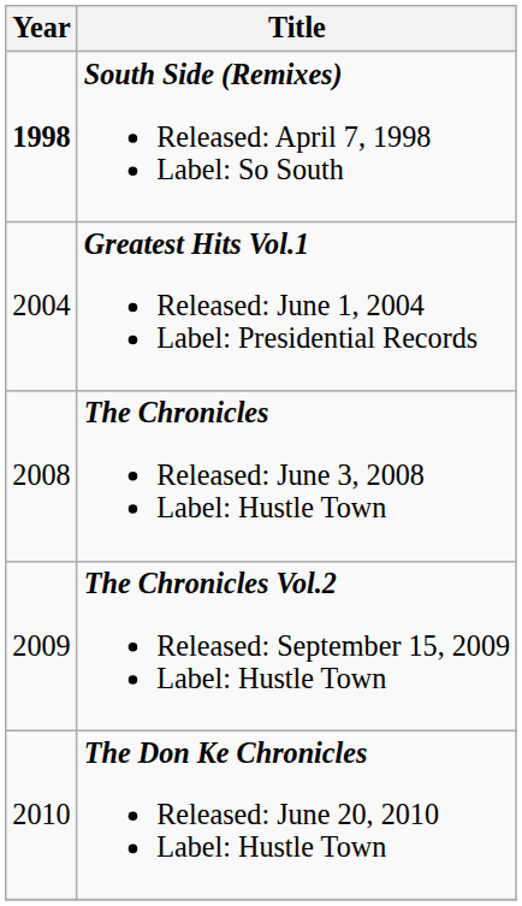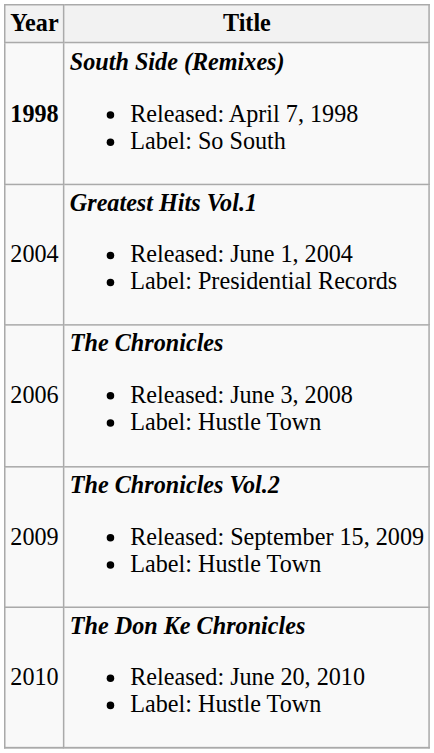The Chronicles Released: June 3, 2008 Label: Hustle Town | Year: 2008 -> 2006
